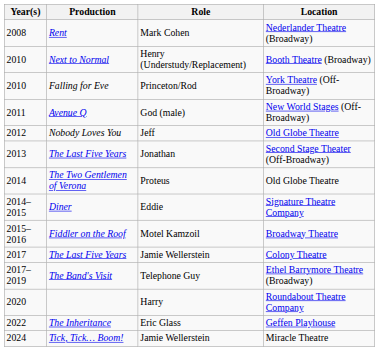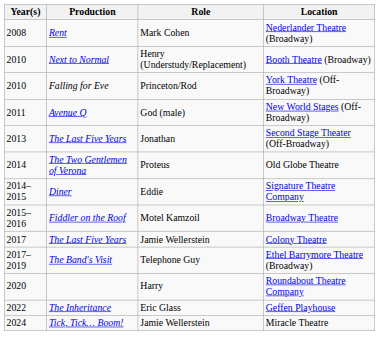- row: 2012 | Nobody Loves You | Jeff | Old Globe Theatre
